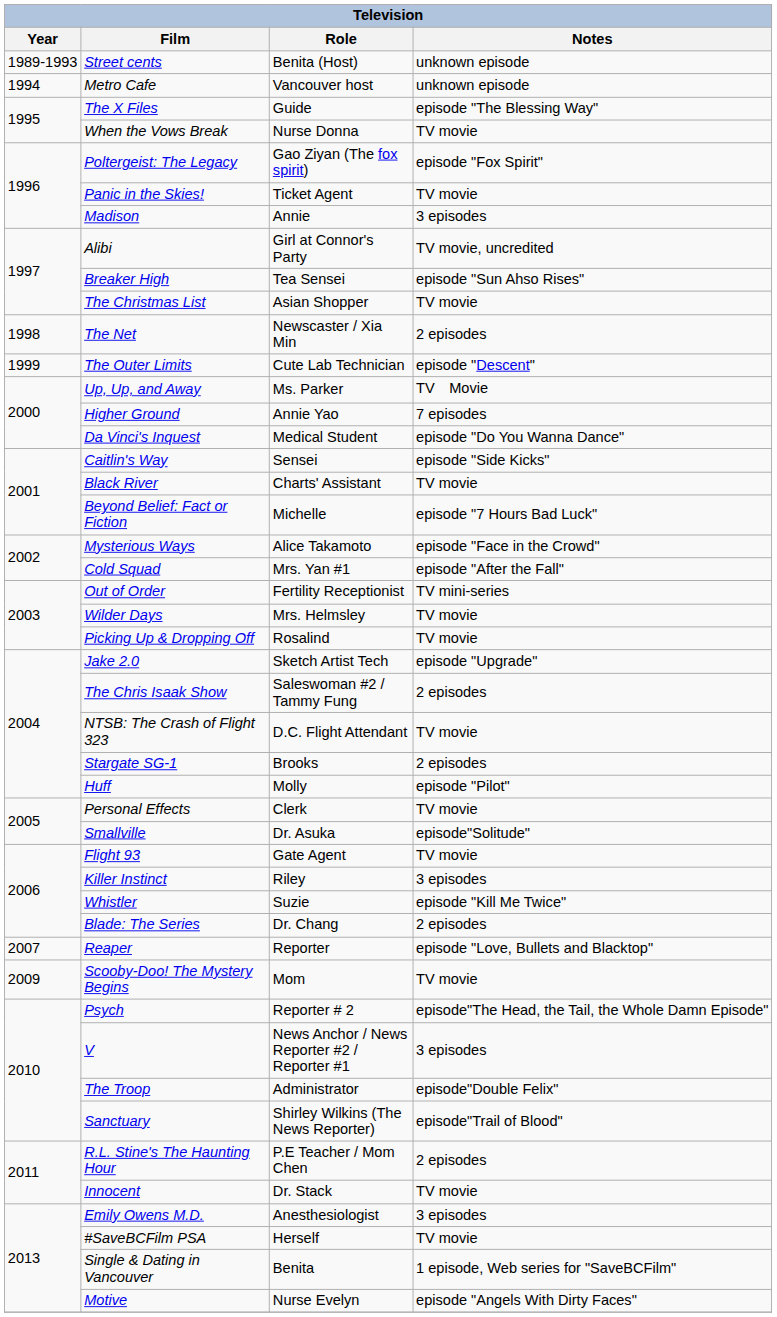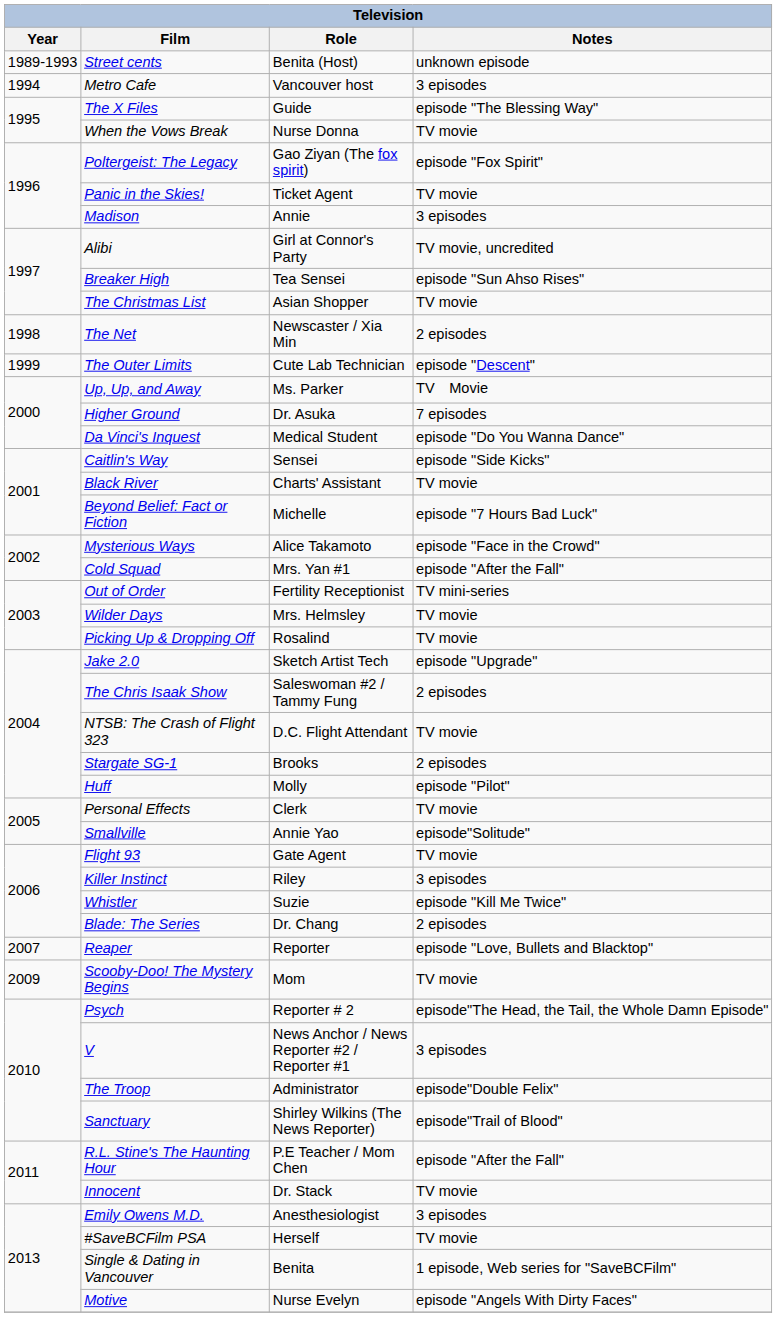Metro Cafe | Notes: unknown episode -> 3 episodes
Higher Ground | Role: Annie Yao -> Dr. Asuka
Smallville | Role: Dr. Asuka -> Annie Yao
R.L. Stine's The Haunting Hour | Notes: 2 episodes -> episode "After the Fall"
